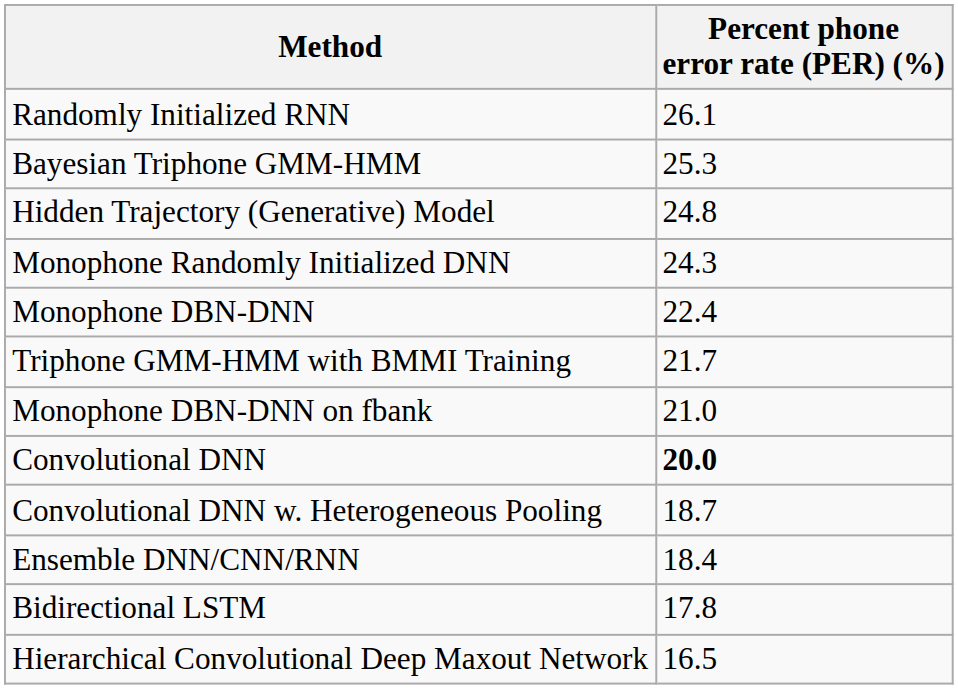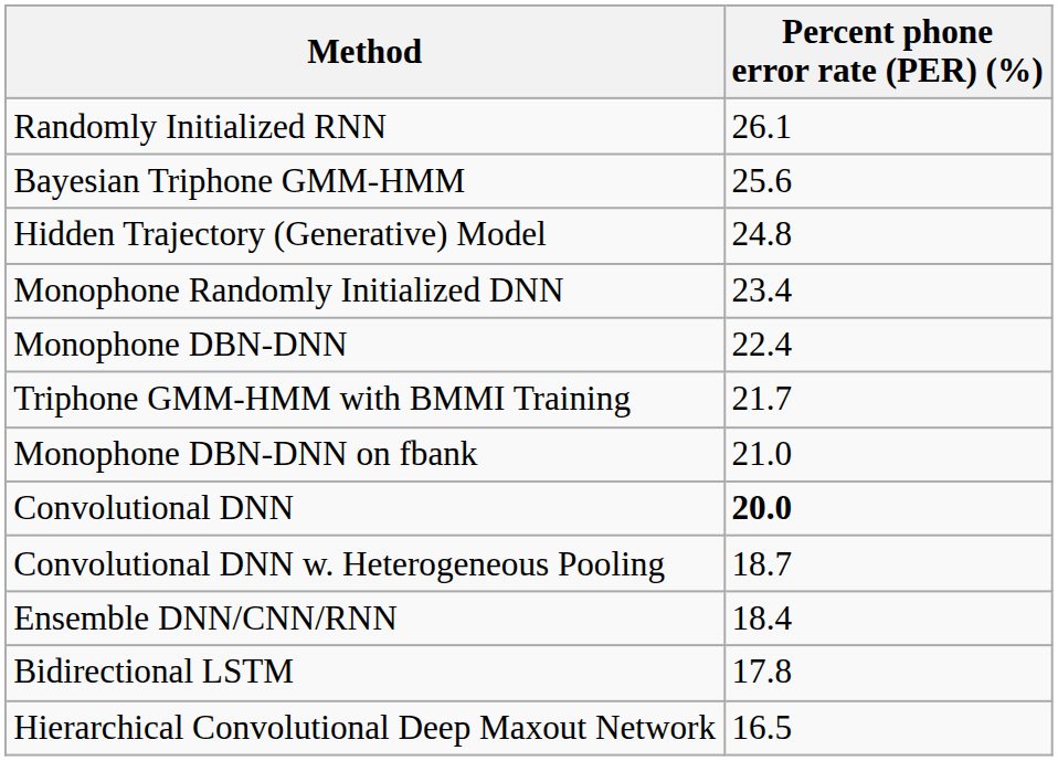Bayesian Triphone GMM-HMM | Percent phone error rate (PER) (%): 25.3 -> 25.6
Monophone Randomly Initialized DNN | Percent phone error rate (PER) (%): 24.3 -> 23.4
